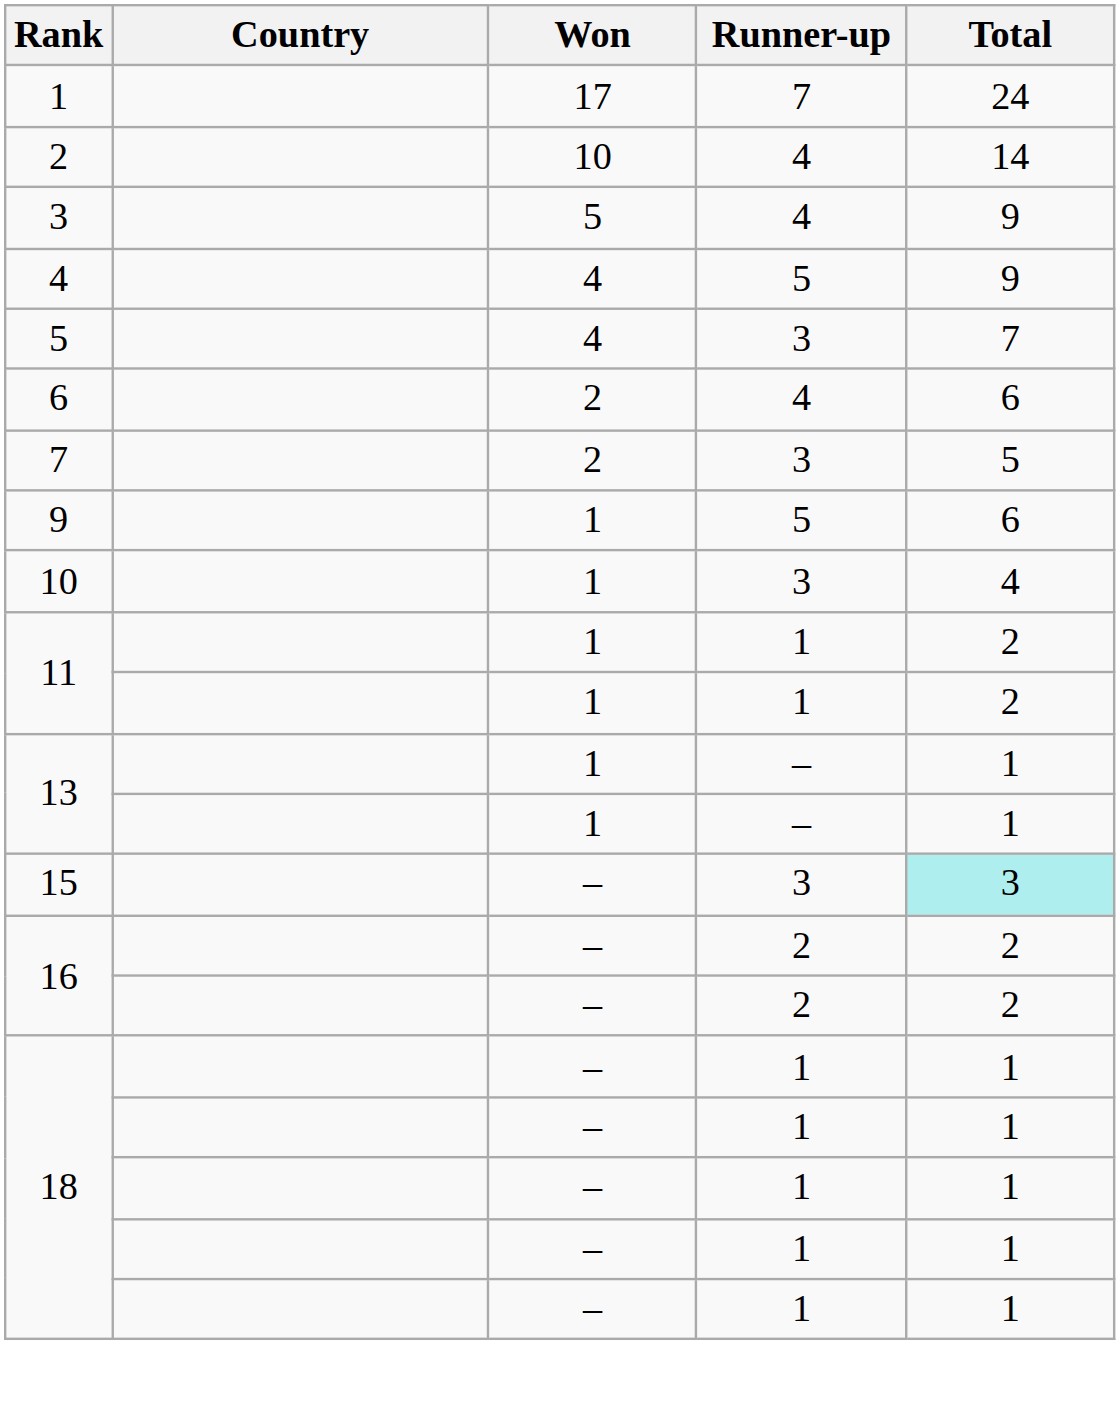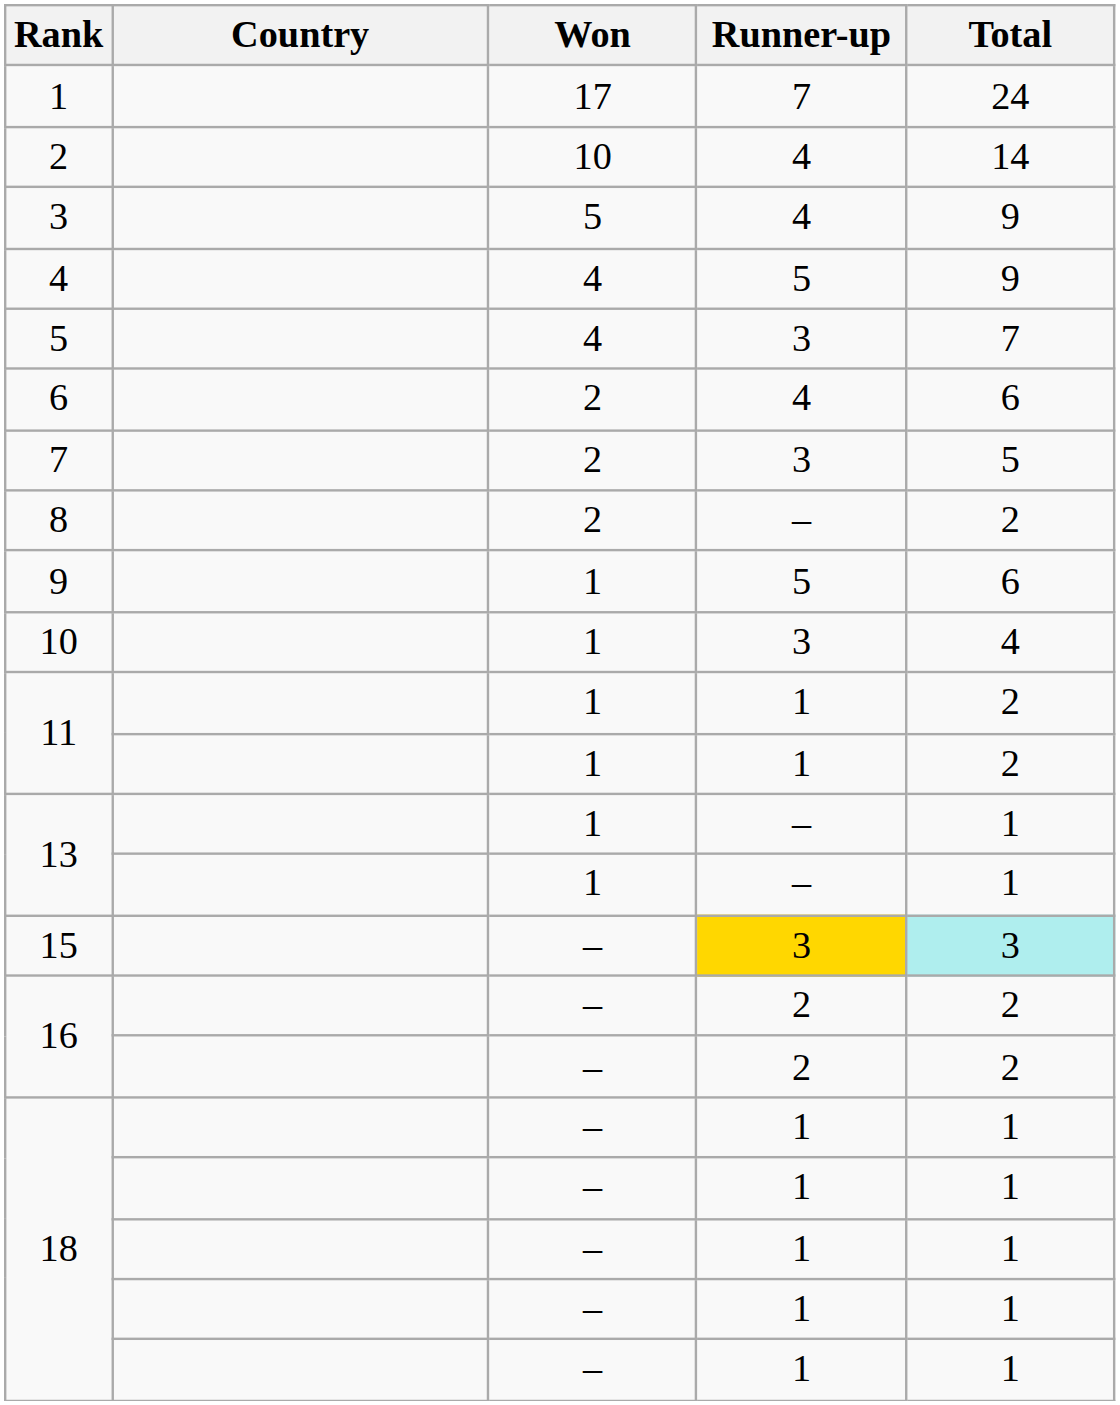+ row: 8 | 2 | – | 2
15 | Runner-up: no background -> gold background
